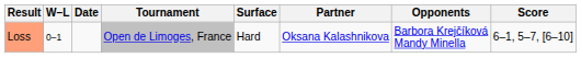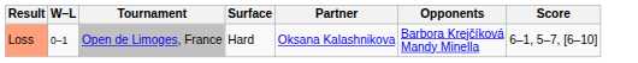- column: Date
